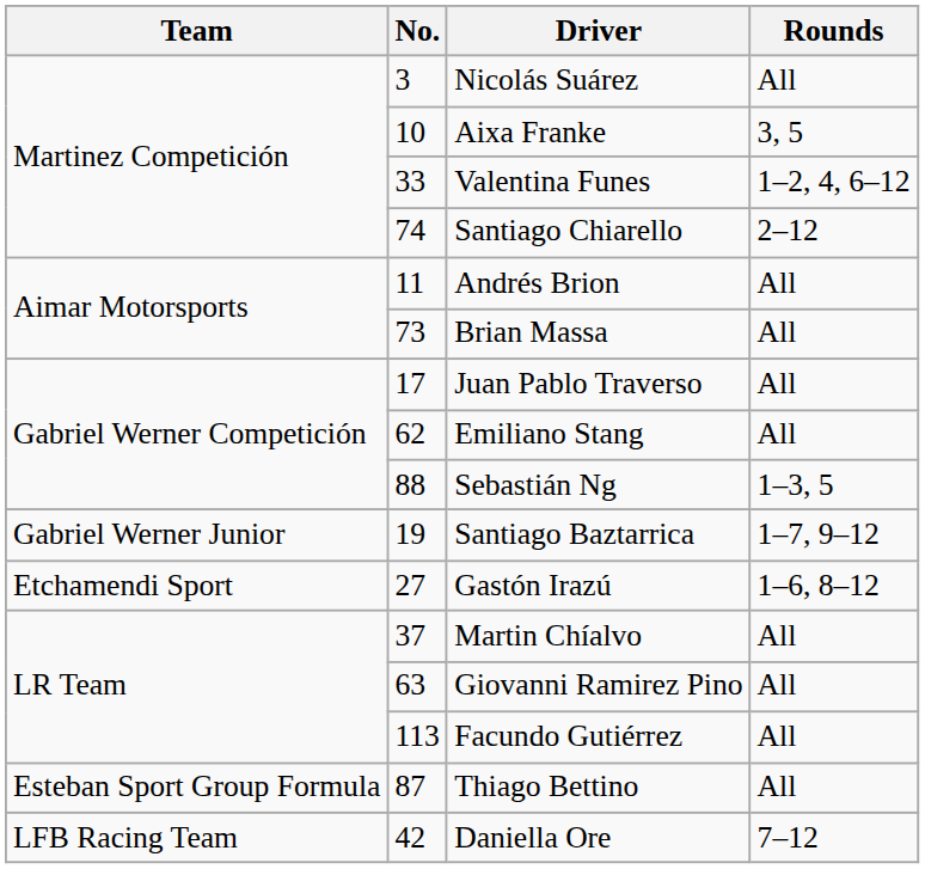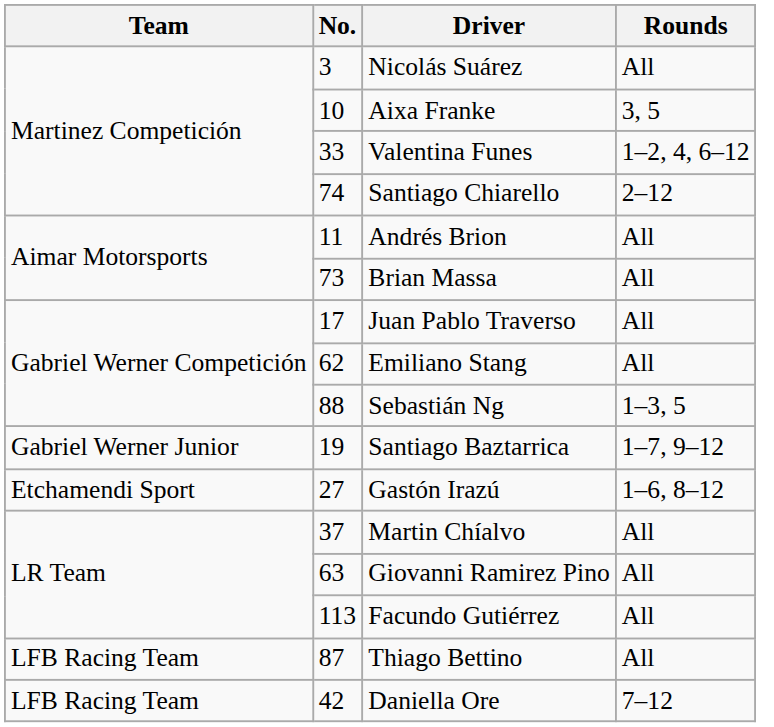Thiago Bettino | Team: Esteban Sport Group Formula -> LFB Racing Team
